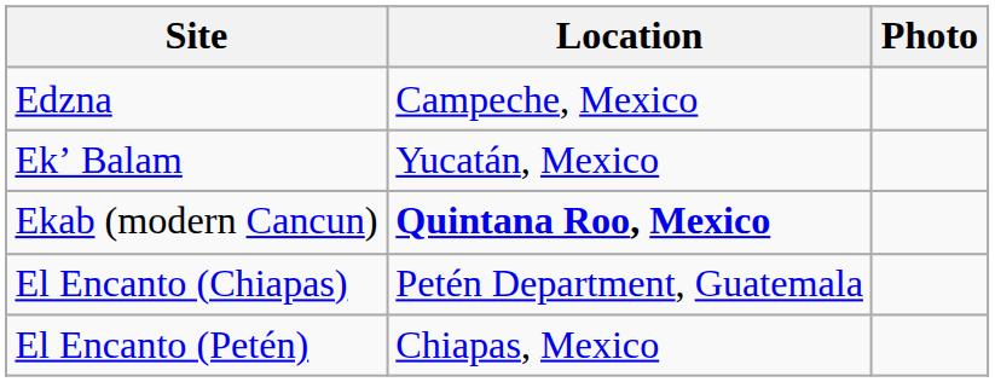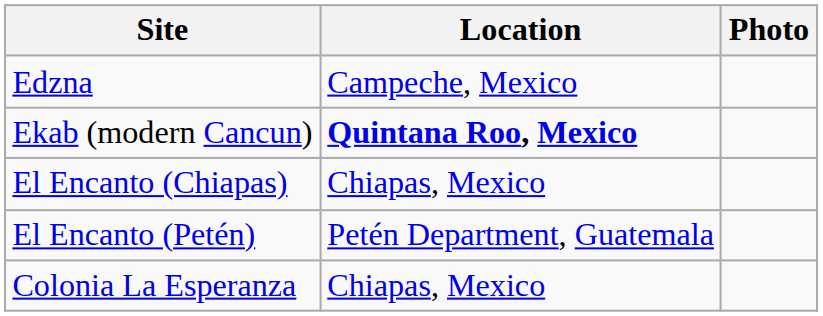- row: Ekʼ Balam | Yucatán, Mexico
El Encanto (Chiapas) | Location: Petén Department, Guatemala -> Chiapas, Mexico
El Encanto (Petén) | Location: Chiapas, Mexico -> Petén Department, Guatemala
+ row: Colonia La Esperanza | Chiapas, Mexico
